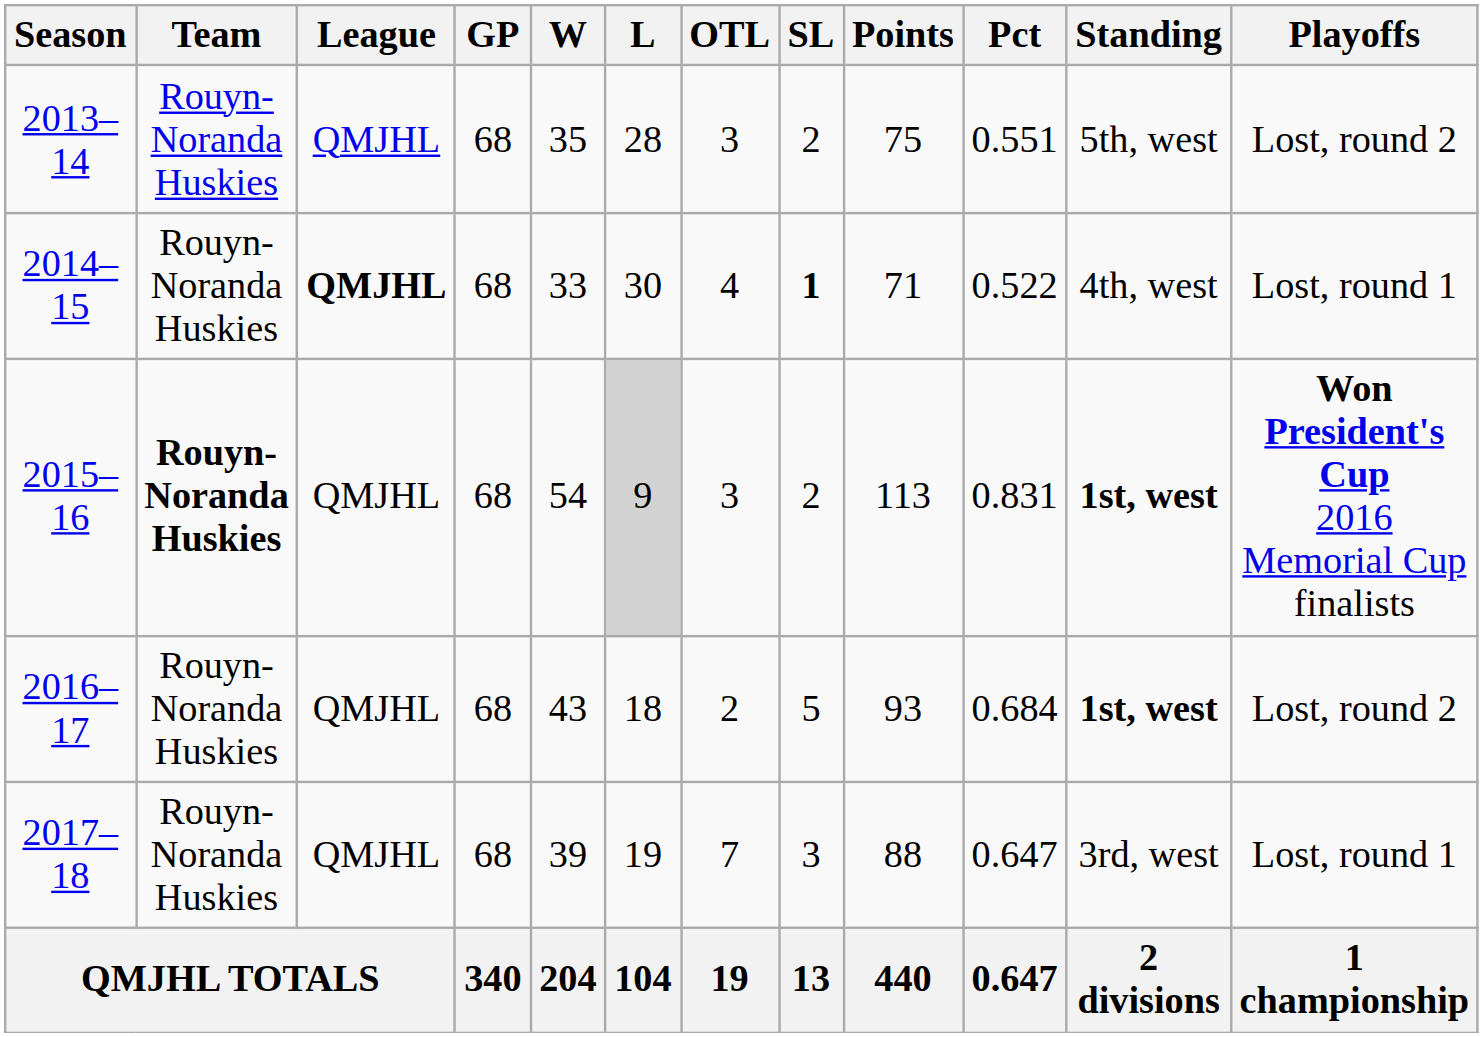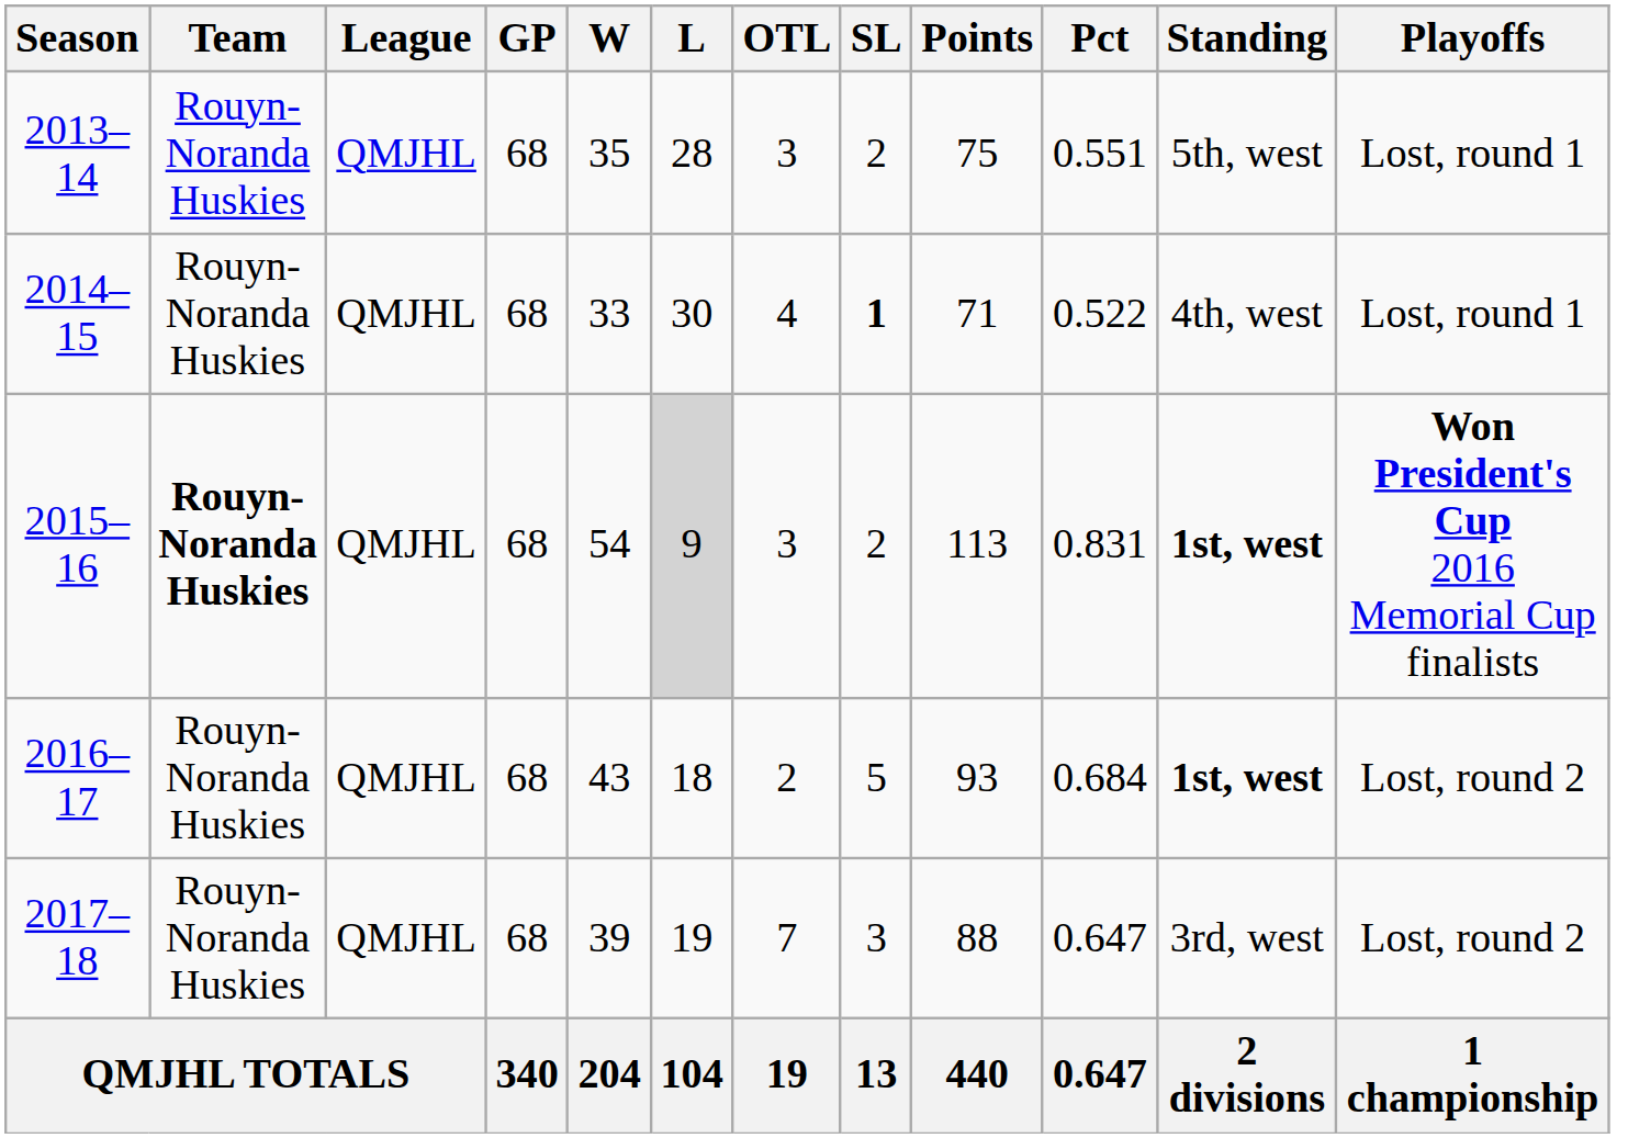2013–14 | Playoffs: Lost, round 2 -> Lost, round 1
2014–15 | League: bold -> normal
2017–18 | Playoffs: Lost, round 1 -> Lost, round 2
